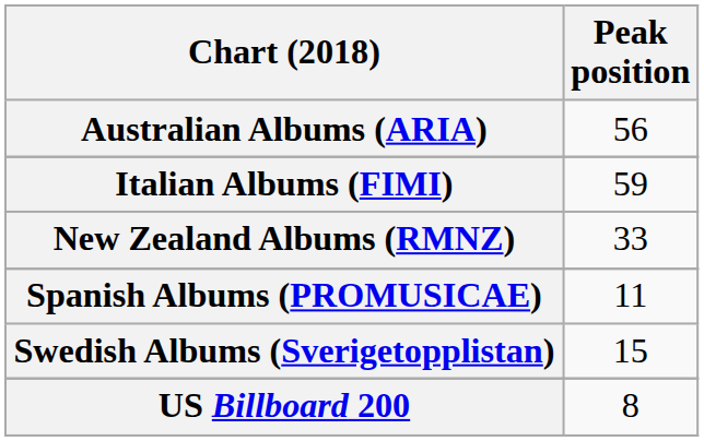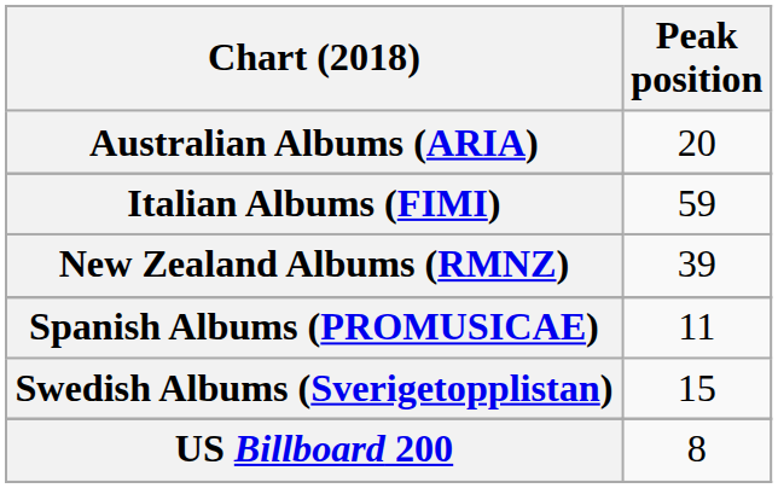Australian Albums (ARIA) | Peak position: 56 -> 20
New Zealand Albums (RMNZ) | Peak position: 33 -> 39
